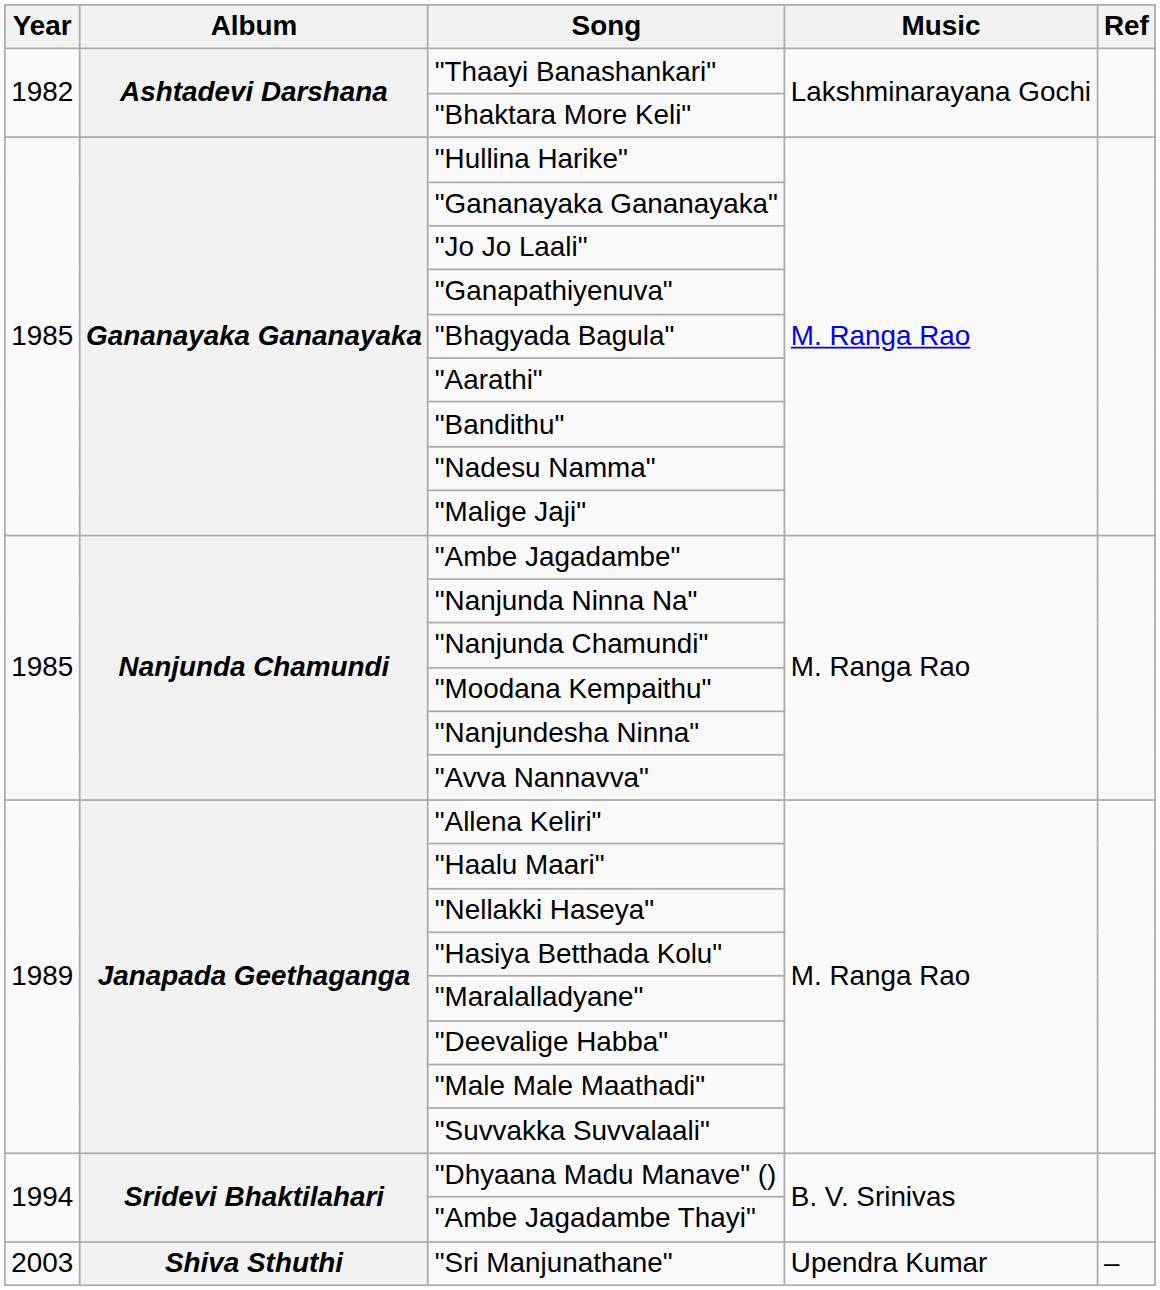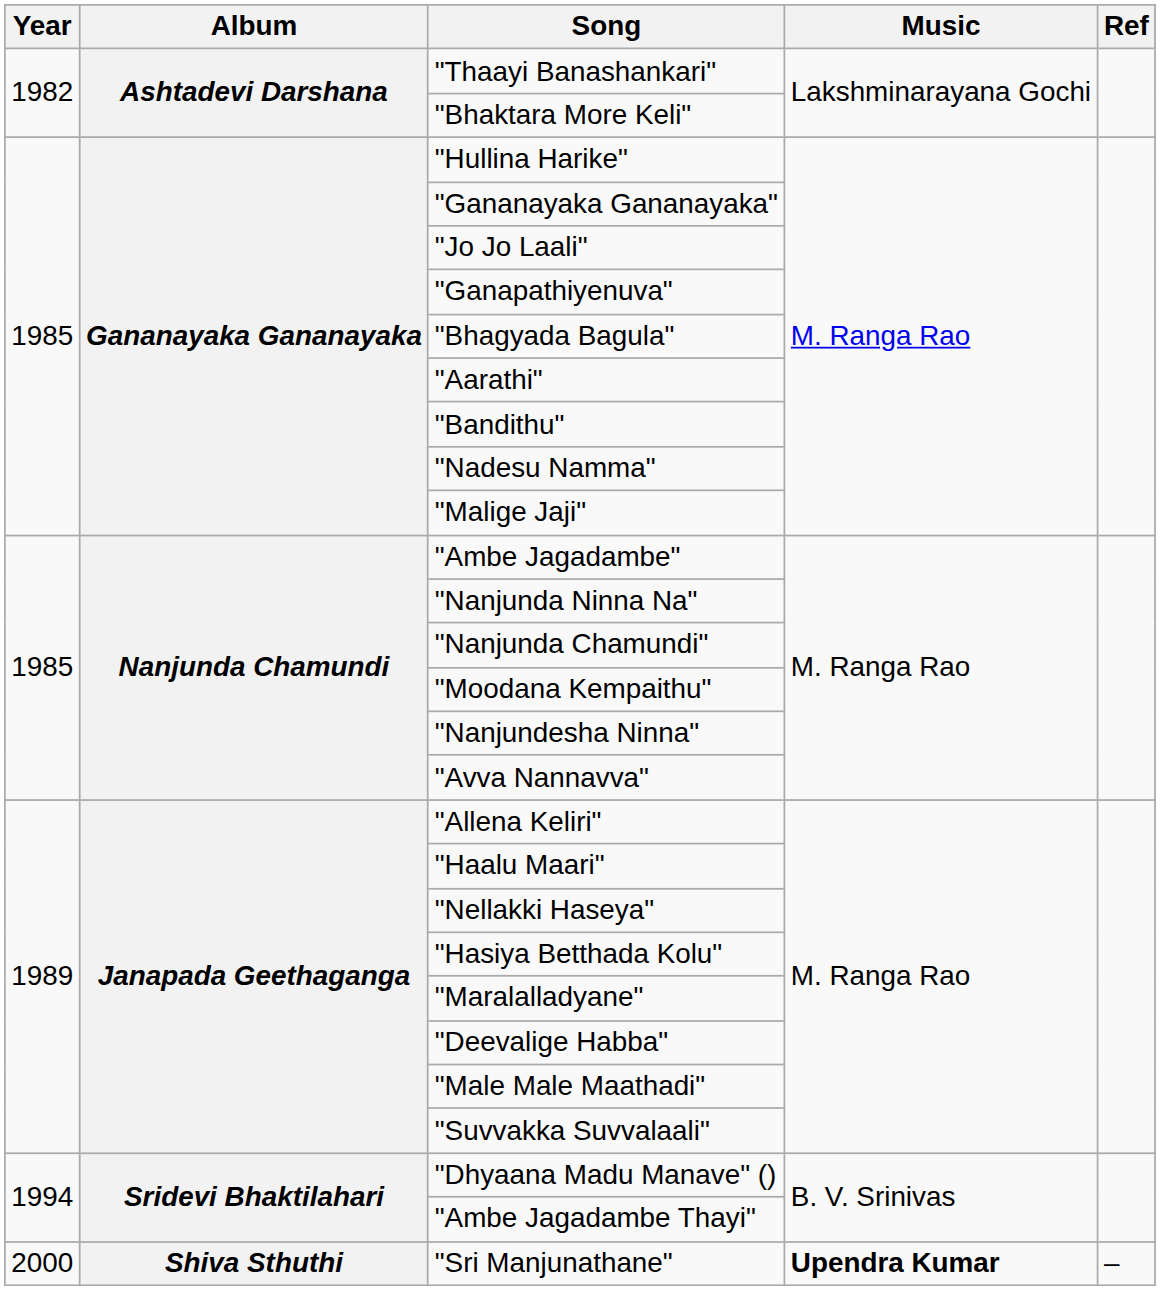"Sri Manjunathane" | Year: 2003 -> 2000
"Sri Manjunathane" | Music: normal -> bold
